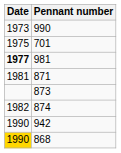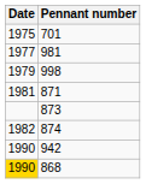- row: 1973 | 990
981 | Date: bold -> normal
+ row: 1979 | 998
